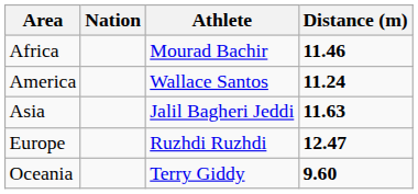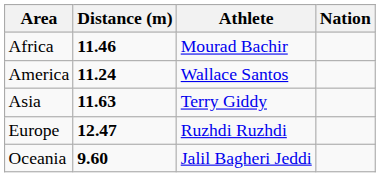columns swapped: Distance (m) <-> Nation
Asia | Athlete: Jalil Bagheri Jeddi -> Terry Giddy
Oceania | Athlete: Terry Giddy -> Jalil Bagheri Jeddi
